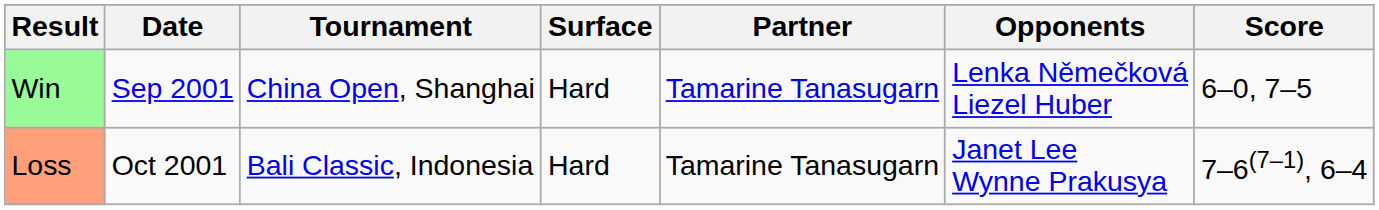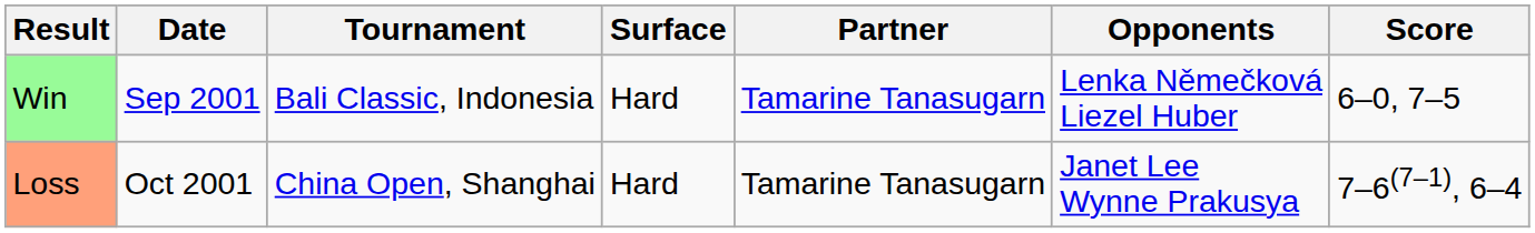Win | Tournament: China Open, Shanghai -> Bali Classic, Indonesia
Loss | Tournament: Bali Classic, Indonesia -> China Open, Shanghai
